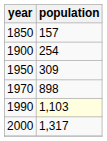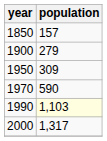1900 | population: 254 -> 279
1970 | population: 898 -> 590
